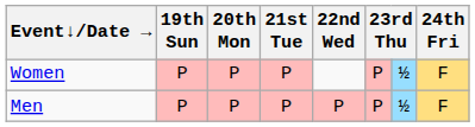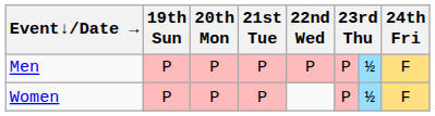rows swapped: Men <-> Women
